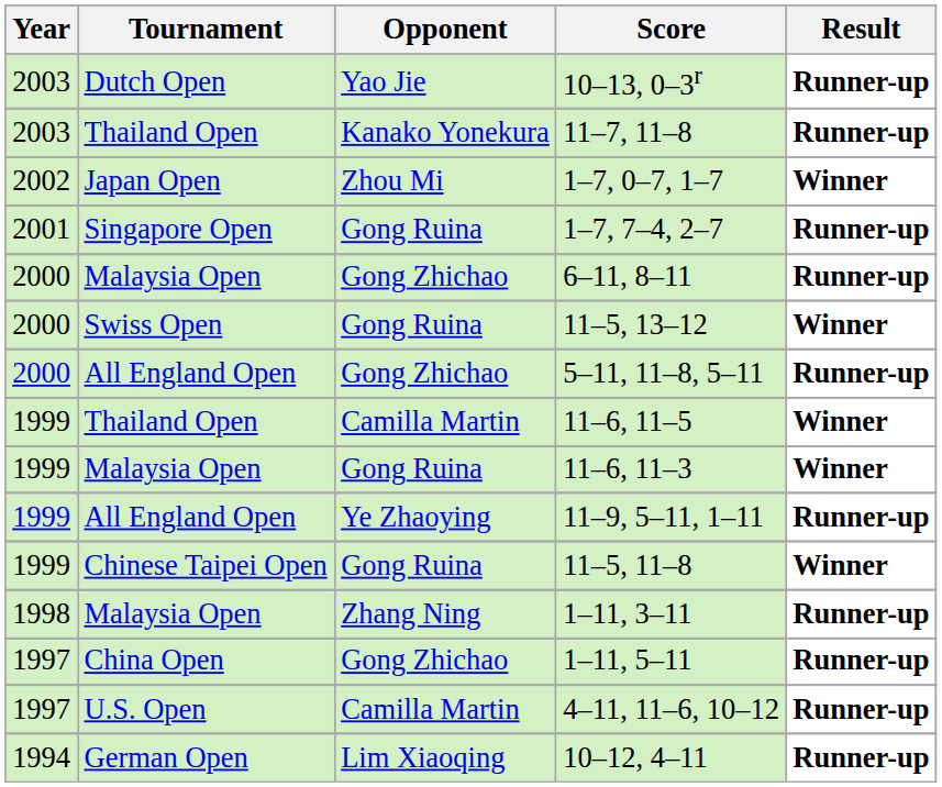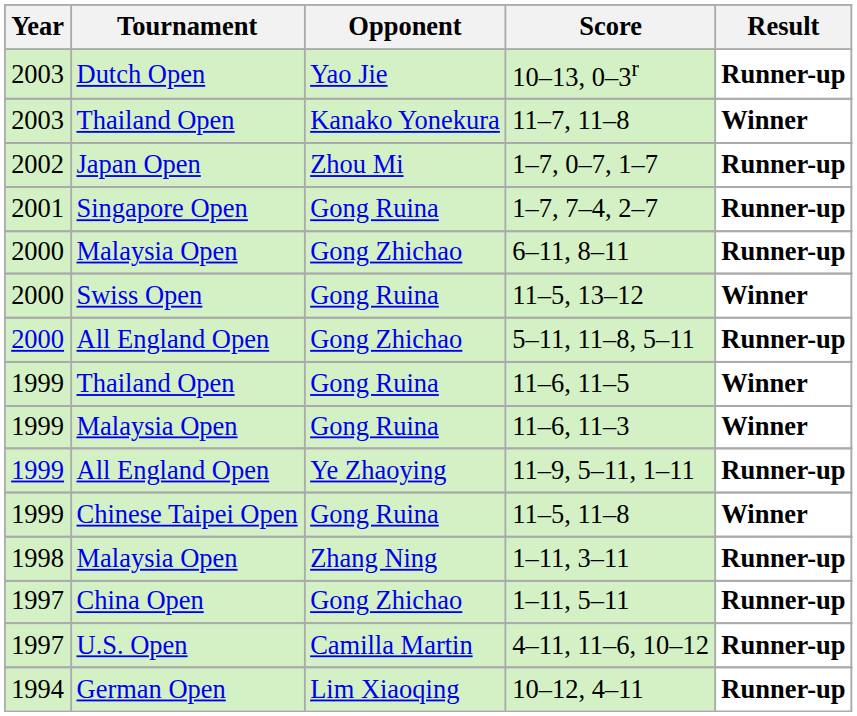11–7, 11–8 | Result: Runner-up -> Winner
1–7, 0–7, 1–7 | Result: Winner -> Runner-up
11–6, 11–5 | Opponent: Camilla Martin -> Gong Ruina
